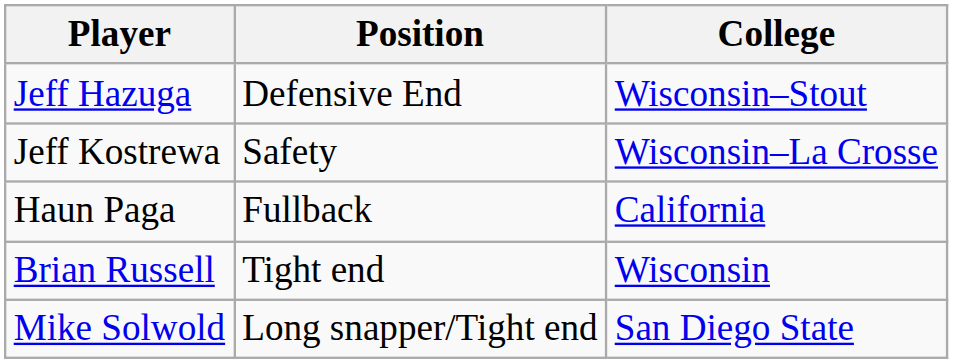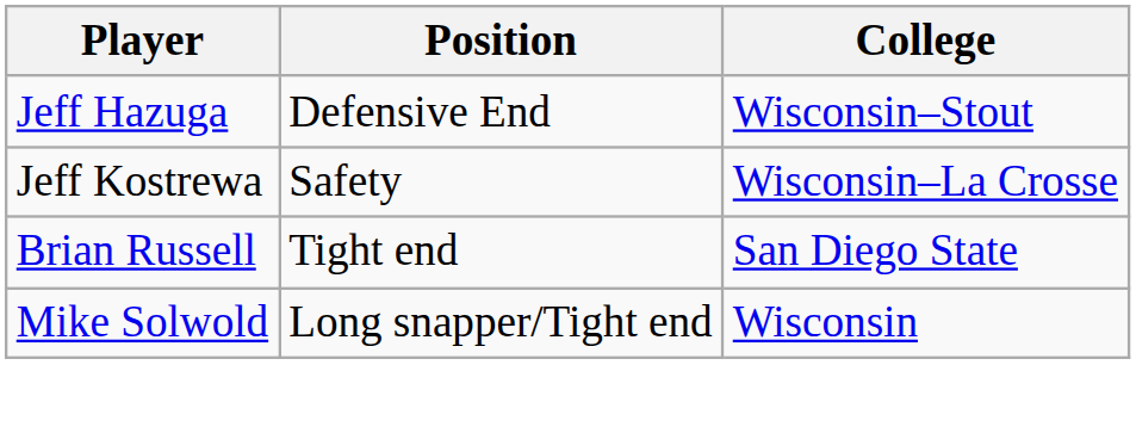- row: Haun Paga | Fullback | California
Brian Russell | College: Wisconsin -> San Diego State
Mike Solwold | College: San Diego State -> Wisconsin
